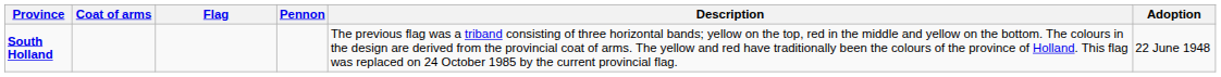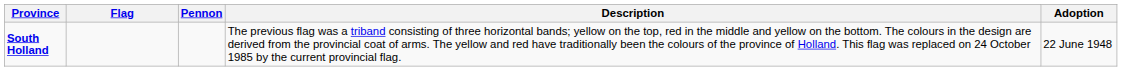- column: Coat of arms
